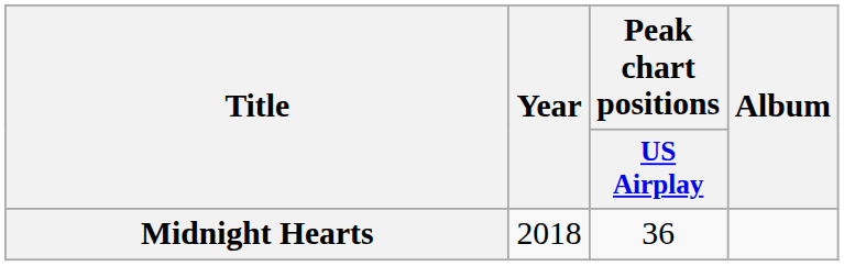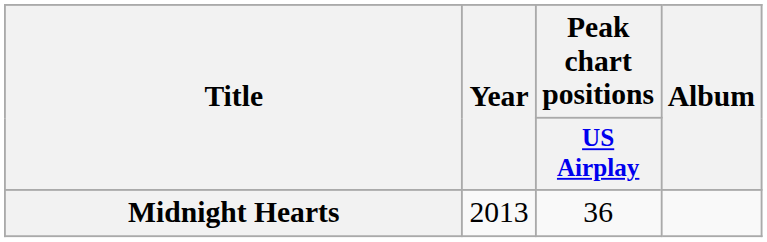Midnight Hearts | Year: 2018 -> 2013
